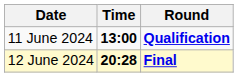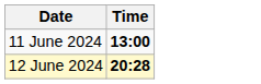- column: Round | Qualification | Final
